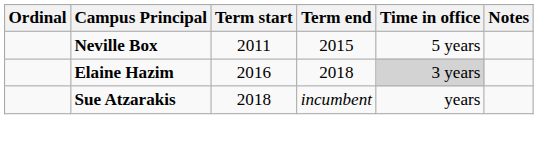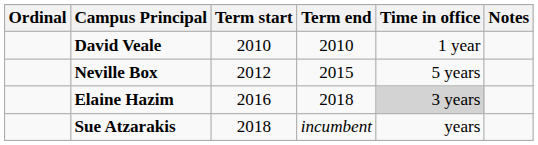+ row: David Veale | 2010 | 2010 | 1 year
Neville Box | Term start: 2011 -> 2012
